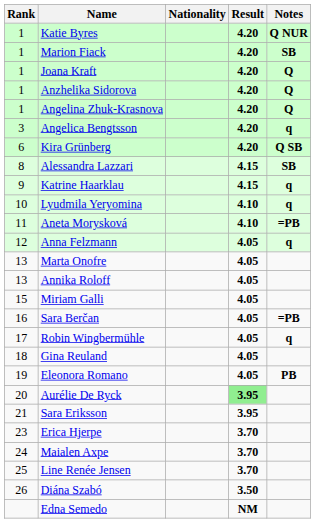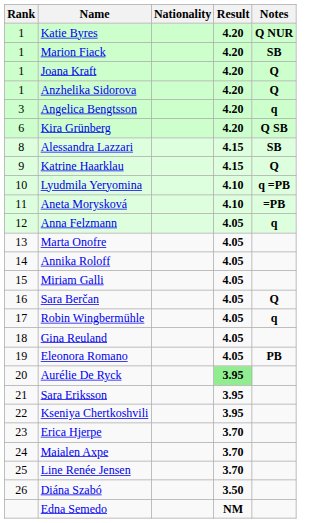- row: 1 | Angelina Zhuk-Krasnova | 4.20 | Q
Katrine Haarklau | Notes: q -> Q
Lyudmila Yeryomina | Notes: q -> q =PB
Annika Roloff | Rank: 13 -> 14
Sara Berčan | Notes: =PB -> Q
+ row: 22 | Kseniya Chertkoshvili | 3.95
